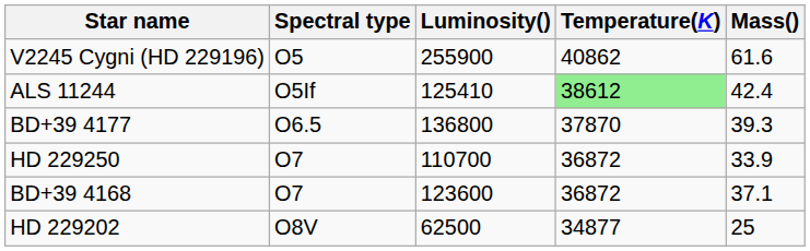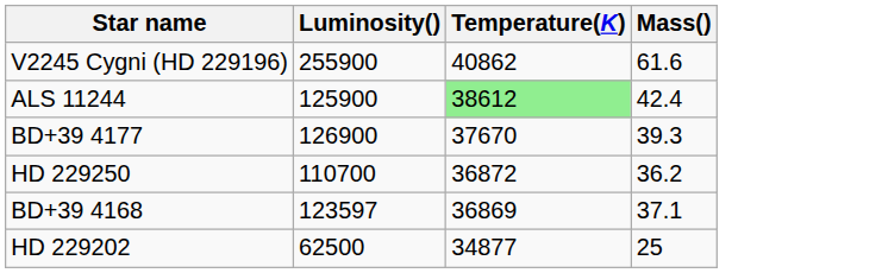- column: Spectral type | O5 | O5If | O6.5 | O7 | O7 | O8V
ALS 11244 | Luminosity(): 125410 -> 125900
BD+39 4177 | Luminosity(): 136800 -> 126900
BD+39 4177 | Temperature(K): 37870 -> 37670
HD 229250 | Mass(): 33.9 -> 36.2
BD+39 4168 | Luminosity(): 123600 -> 123597
BD+39 4168 | Temperature(K): 36872 -> 36869
